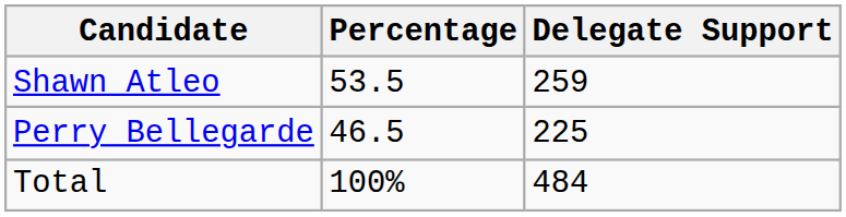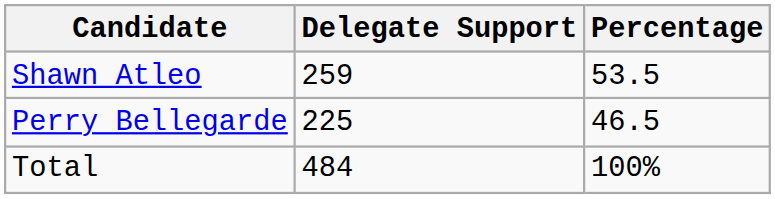columns swapped: Delegate Support <-> Percentage
